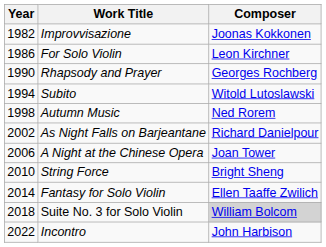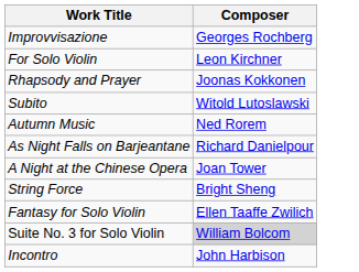- column: Year | 1982 | 1986 | 1990 | 1994 | 1998 | 2002 | 2006 | 2010 | 2014 | 2018 | 2022
Improvvisazione | Composer: Joonas Kokkonen -> Georges Rochberg
Rhapsody and Prayer | Composer: Georges Rochberg -> Joonas Kokkonen
